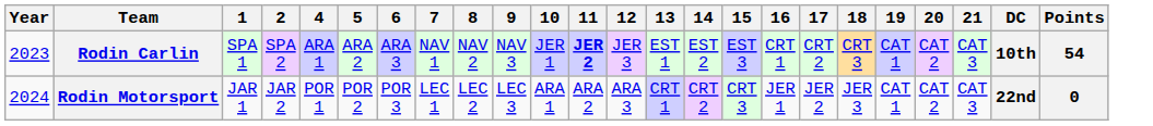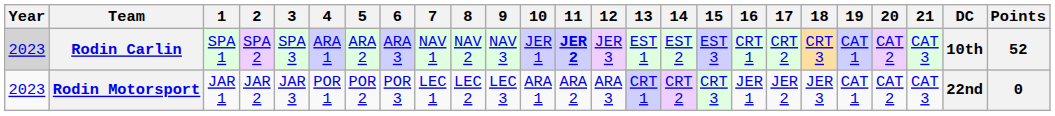+ column: 3 | SPA 3 | JAR 3
Rodin Carlin | Year: no background -> lightgrey background
Rodin Carlin | Points: 54 -> 52
Rodin Motorsport | Year: 2024 -> 2023
